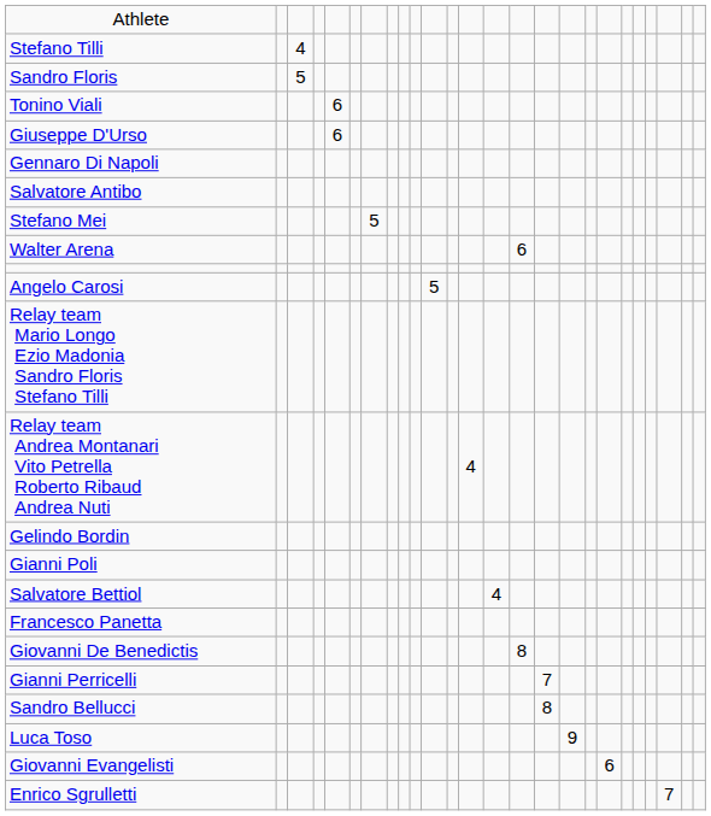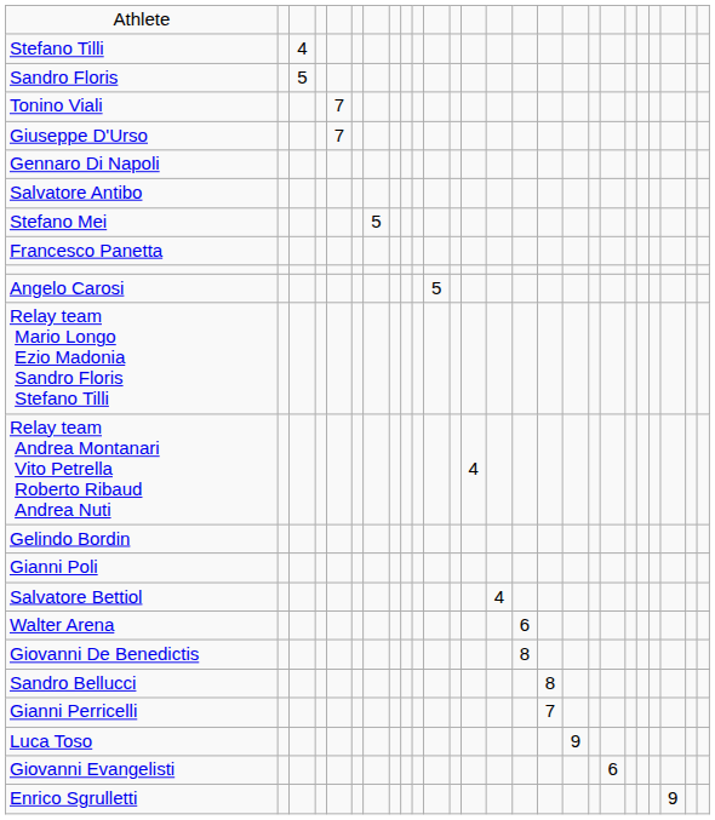Tonino Viali | column 5: 6 -> 7
Giuseppe D'Urso | column 5: 6 -> 7
rows swapped: Francesco Panetta <-> Walter Arena
rows swapped: Gianni Perricelli <-> Sandro Bellucci
Enrico Sgrulletti | column 23: 7 -> 9
